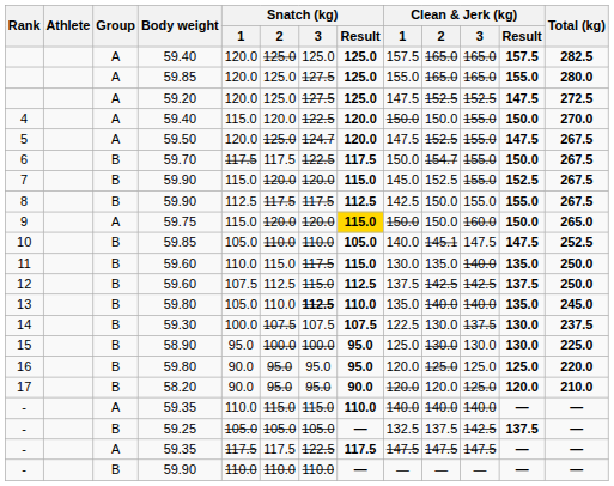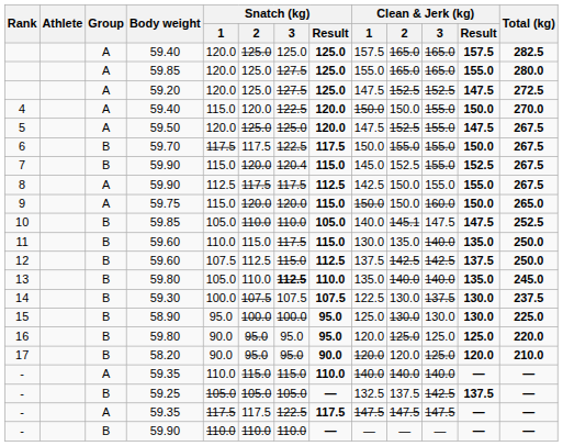5 | Snatch (kg) / 3: 124.7 -> 125.0
6 | Clean & Jerk (kg) / 2: 154.7 -> 155.0
7 | Snatch (kg) / 3: 120.0 -> 120.4
8 | Group: B -> A
9 | Snatch (kg) / Result: gold background -> no background
